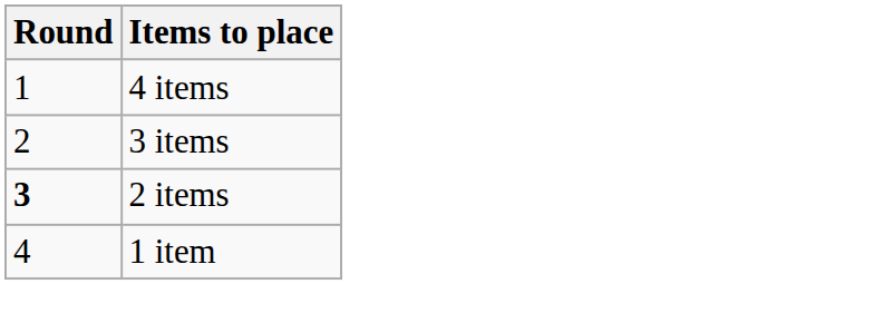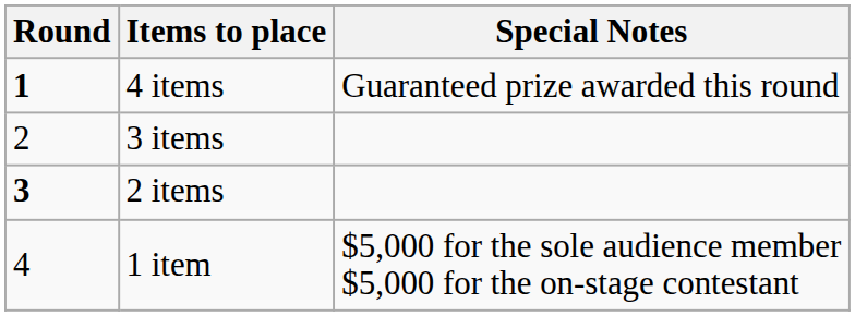+ column: Special Notes | Guaranteed prize awarded this round | $5,000 for the sole audience member $5,000 for the on-stage contestant
4 items | Round: normal -> bold
